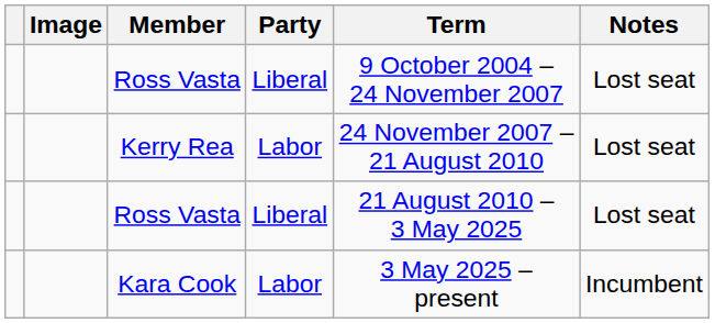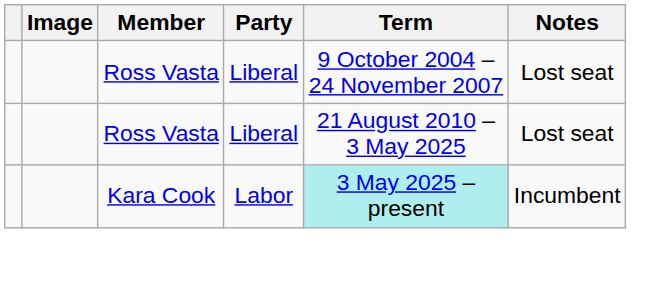- row: Kerry Rea | Labor | 24 November 2007 – 21 August 2010 | Lost seat
Kara Cook | Term: no background -> paleturquoise background
